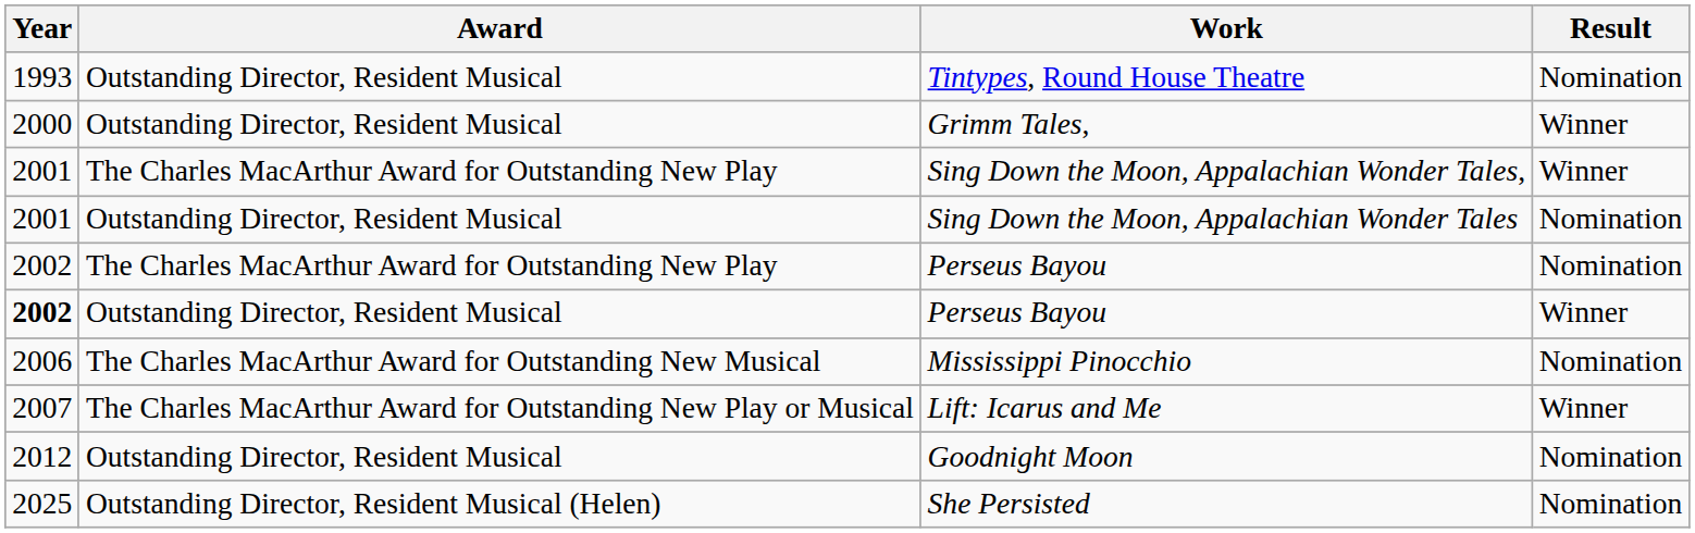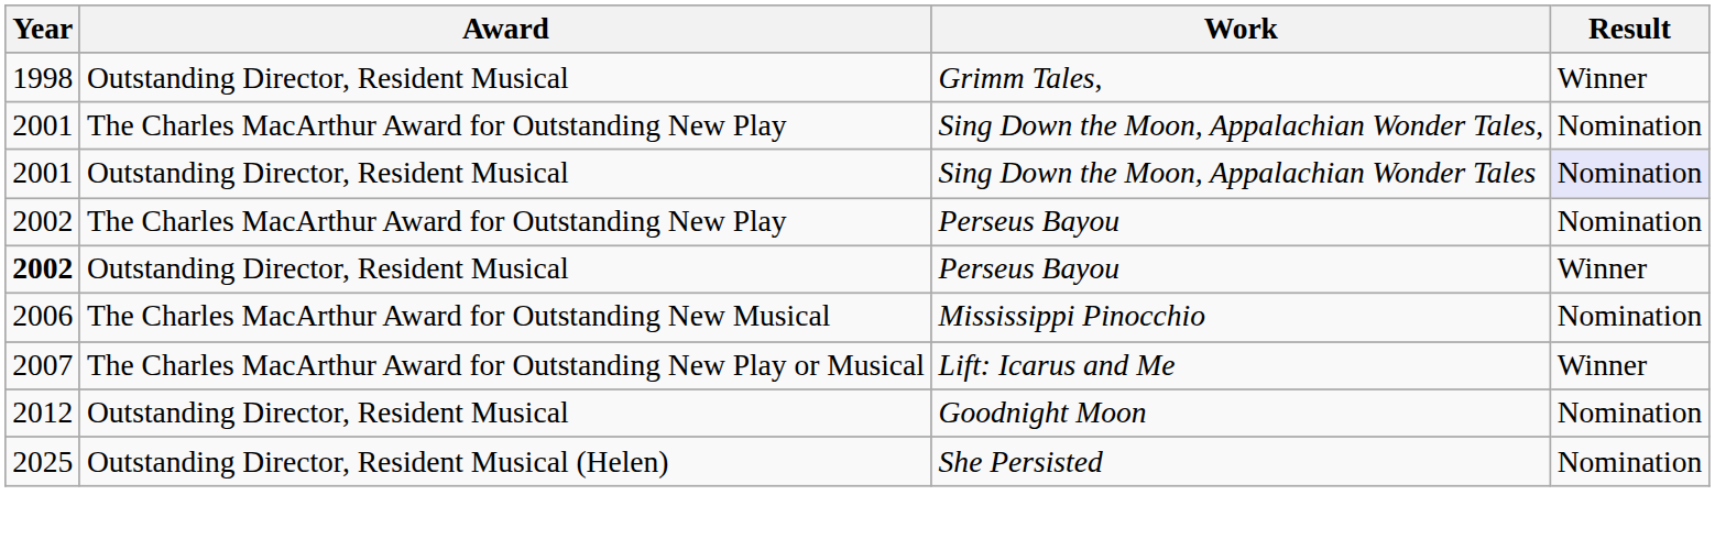- row: 1993 | Outstanding Director, Resident Musical | Tintypes, Round House Theatre | Nomination
Grimm Tales, | Year: 2000 -> 1998
Sing Down the Moon, Appalachian Wonder Tales, | Result: Winner -> Nomination
Sing Down the Moon, Appalachian Wonder Tales | Result: no background -> lavender background
